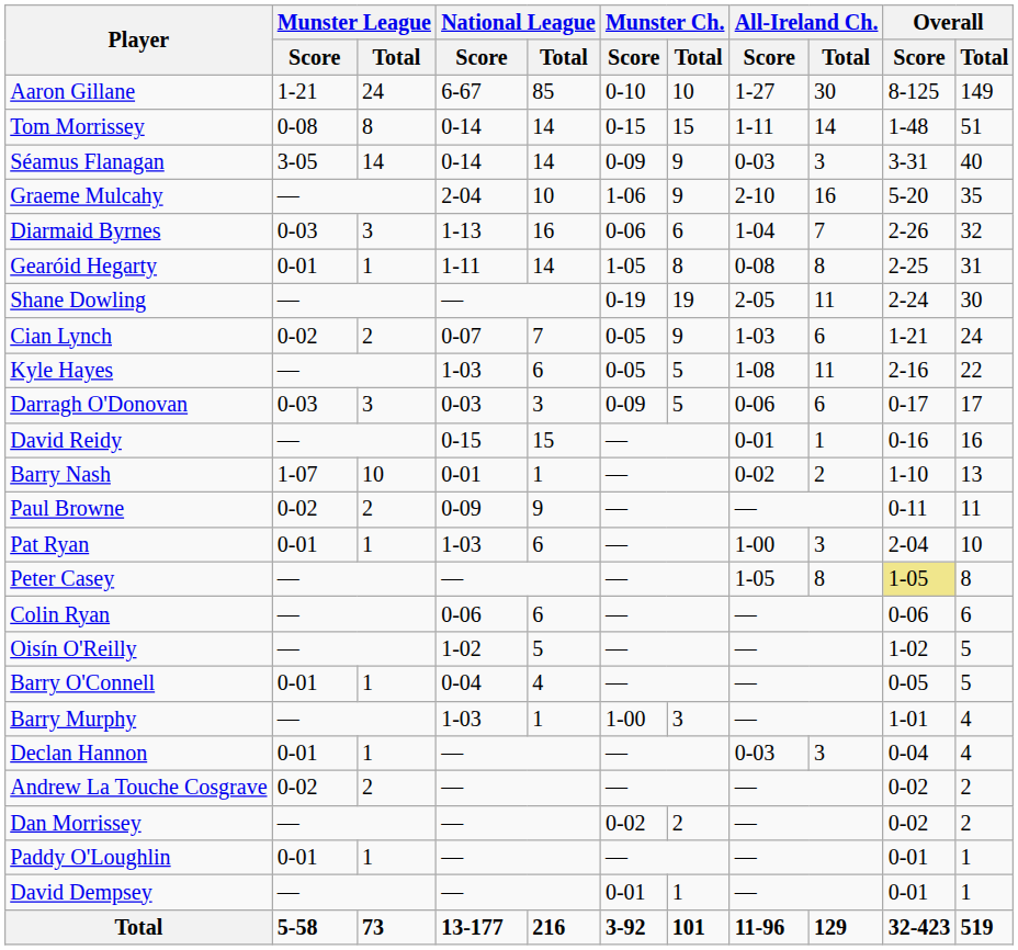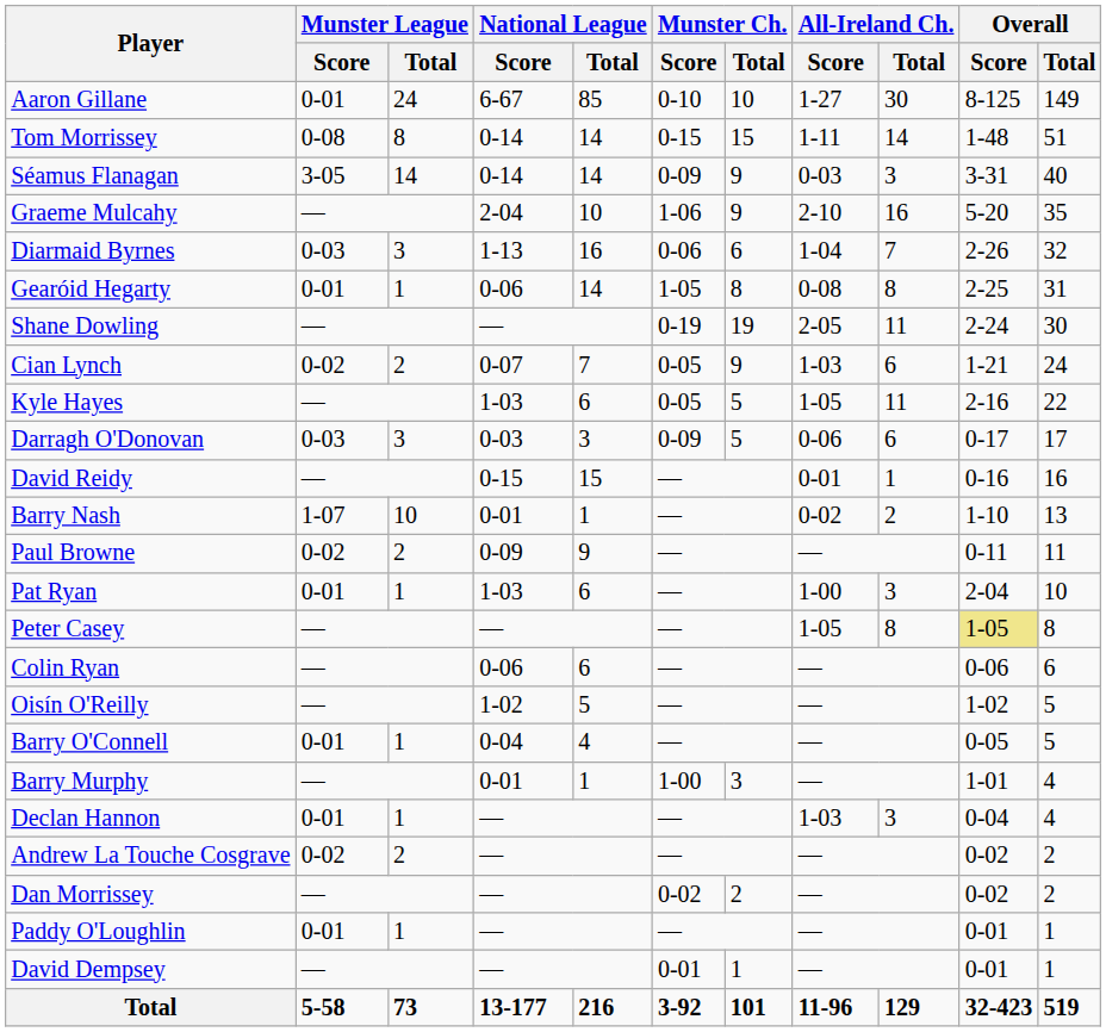Aaron Gillane | Munster League / Score: 1-21 -> 0-01
Gearóid Hegarty | National League / Score: 1-11 -> 0-06
Kyle Hayes | All-Ireland Ch. / Score: 1-08 -> 1-05
Barry Murphy | National League / Score: 1-03 -> 0-01
Declan Hannon | All-Ireland Ch. / Score: 0-03 -> 1-03
